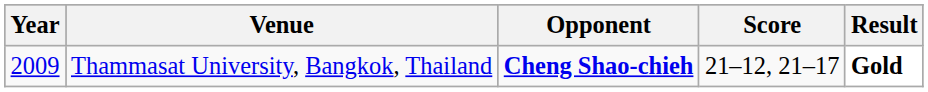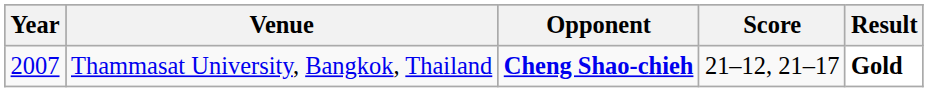Thammasat University, Bangkok, Thailand | Year: 2009 -> 2007
